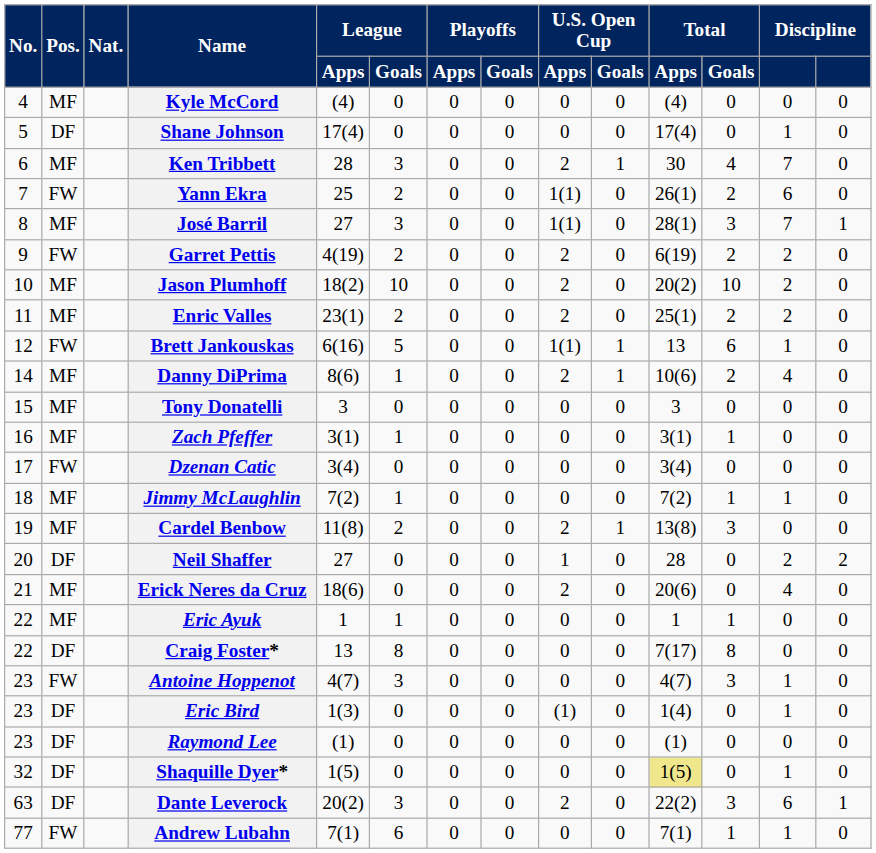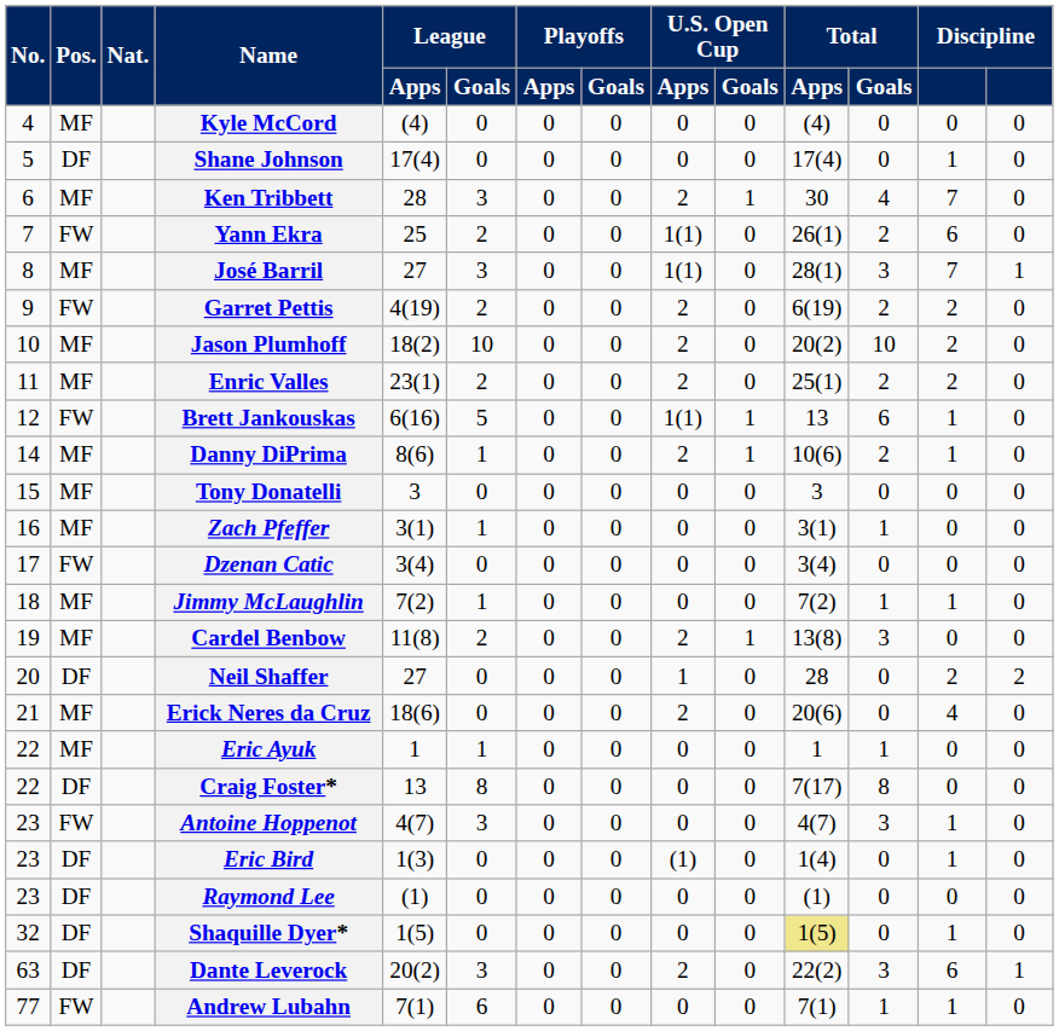Danny DiPrima | column 13: 4 -> 1
